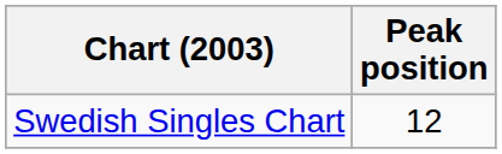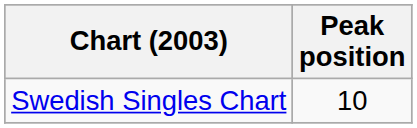Swedish Singles Chart | Peak position: 12 -> 10
